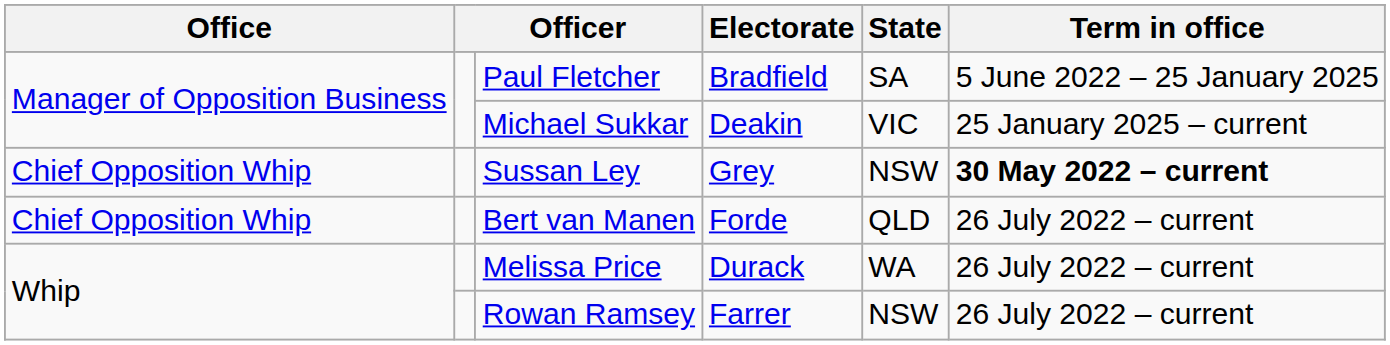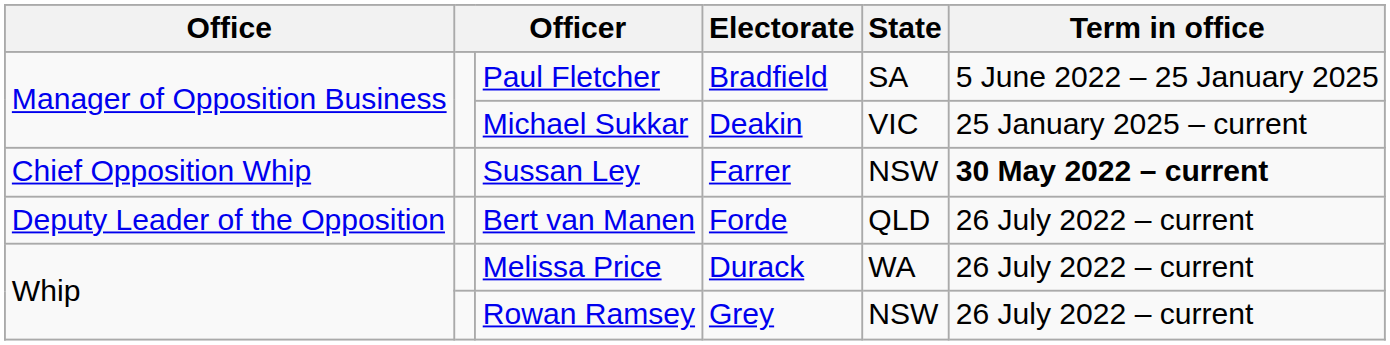Sussan Ley | Electorate: Grey -> Farrer
Bert van Manen | Office: Chief Opposition Whip -> Deputy Leader of the Opposition
Rowan Ramsey | Electorate: Farrer -> Grey
